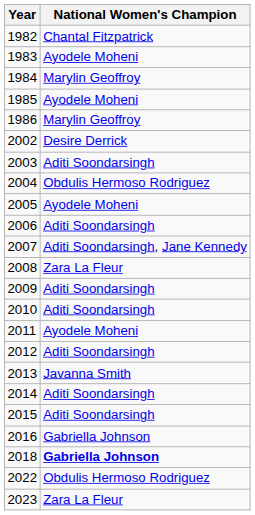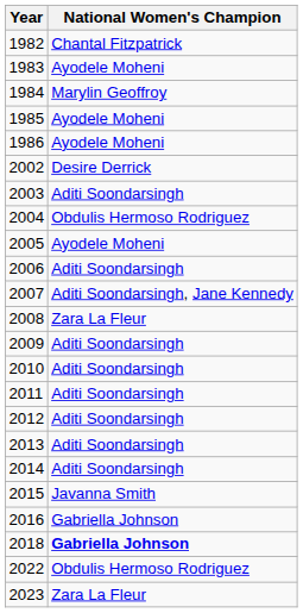1986 | National Women's Champion: Marylin Geoffroy -> Ayodele Moheni
2011 | National Women's Champion: Ayodele Moheni -> Aditi Soondarsingh
2013 | National Women's Champion: Javanna Smith -> Aditi Soondarsingh
2015 | National Women's Champion: Aditi Soondarsingh -> Javanna Smith
